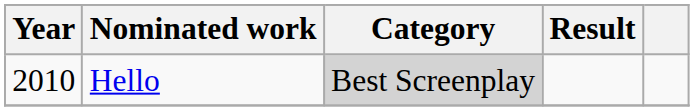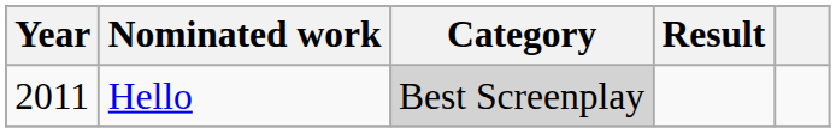Hello | Year: 2010 -> 2011
